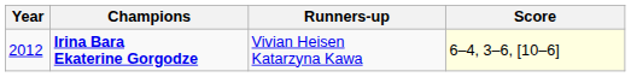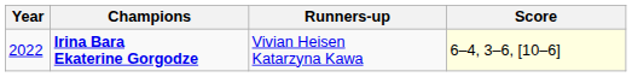Irina Bara Ekaterine Gorgodze | Year: 2012 -> 2022
